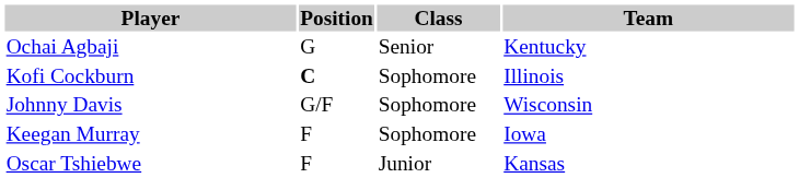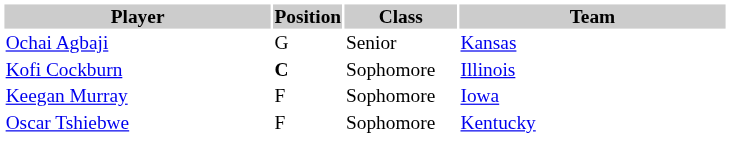Ochai Agbaji | Team: Kentucky -> Kansas
- row: Johnny Davis | G/F | Sophomore | Wisconsin
Oscar Tshiebwe | Class: Junior -> Sophomore
Oscar Tshiebwe | Team: Kansas -> Kentucky
